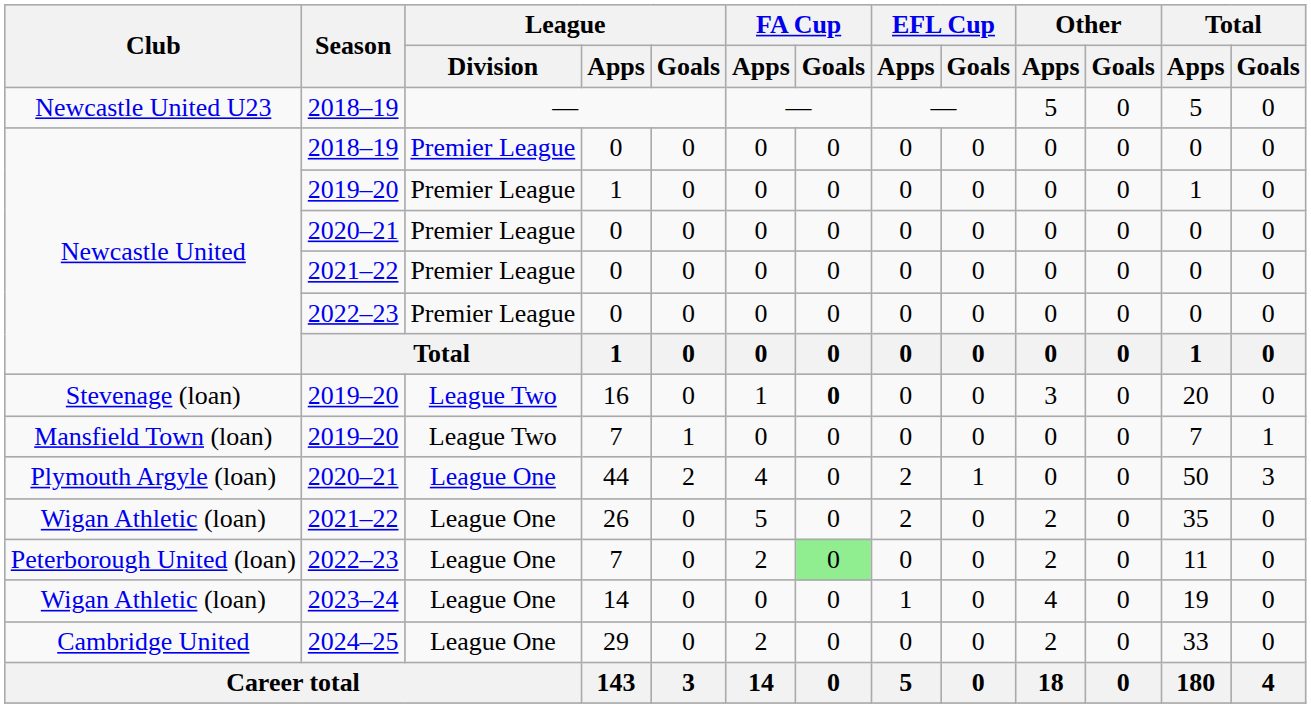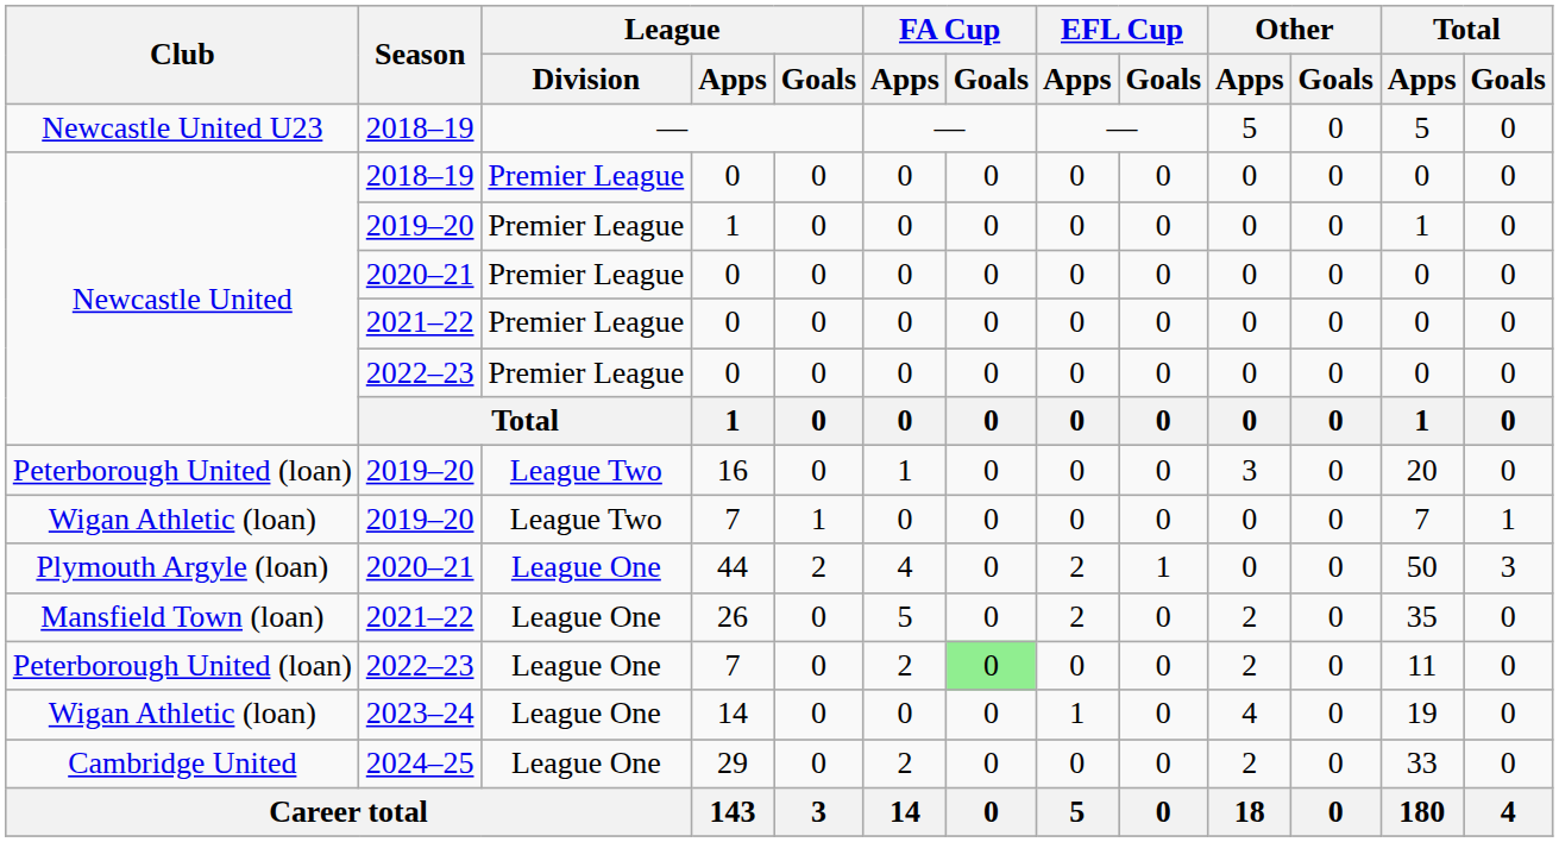16 | Club: Stevenage (loan) -> Peterborough United (loan)
16 | FA Cup / Goals: bold -> normal
2019–20 / 7 | Club: Mansfield Town (loan) -> Wigan Athletic (loan)
26 | Club: Wigan Athletic (loan) -> Mansfield Town (loan)
